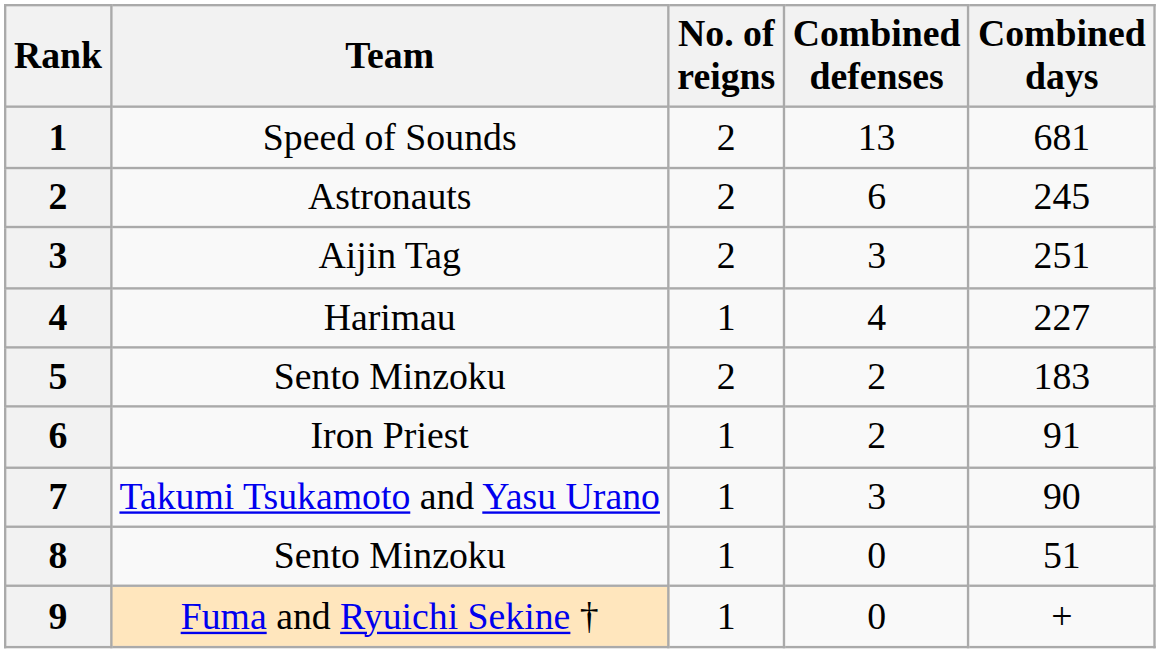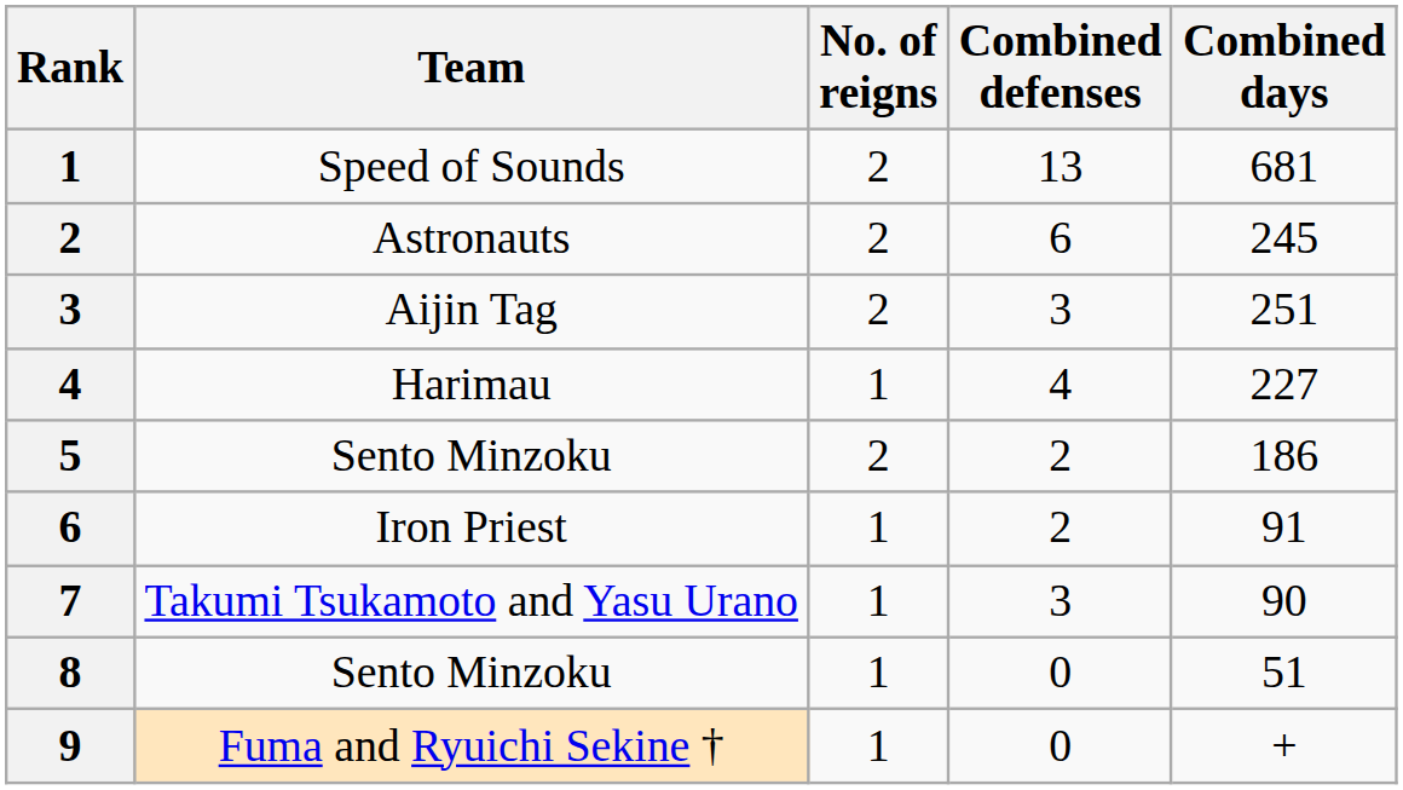5 | Combined days: 183 -> 186
